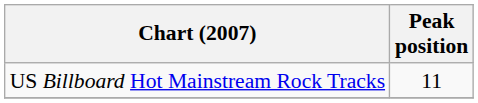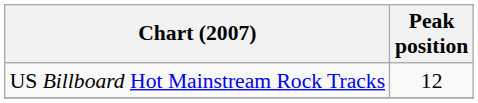US Billboard Hot Mainstream Rock Tracks | Peak position: 11 -> 12
